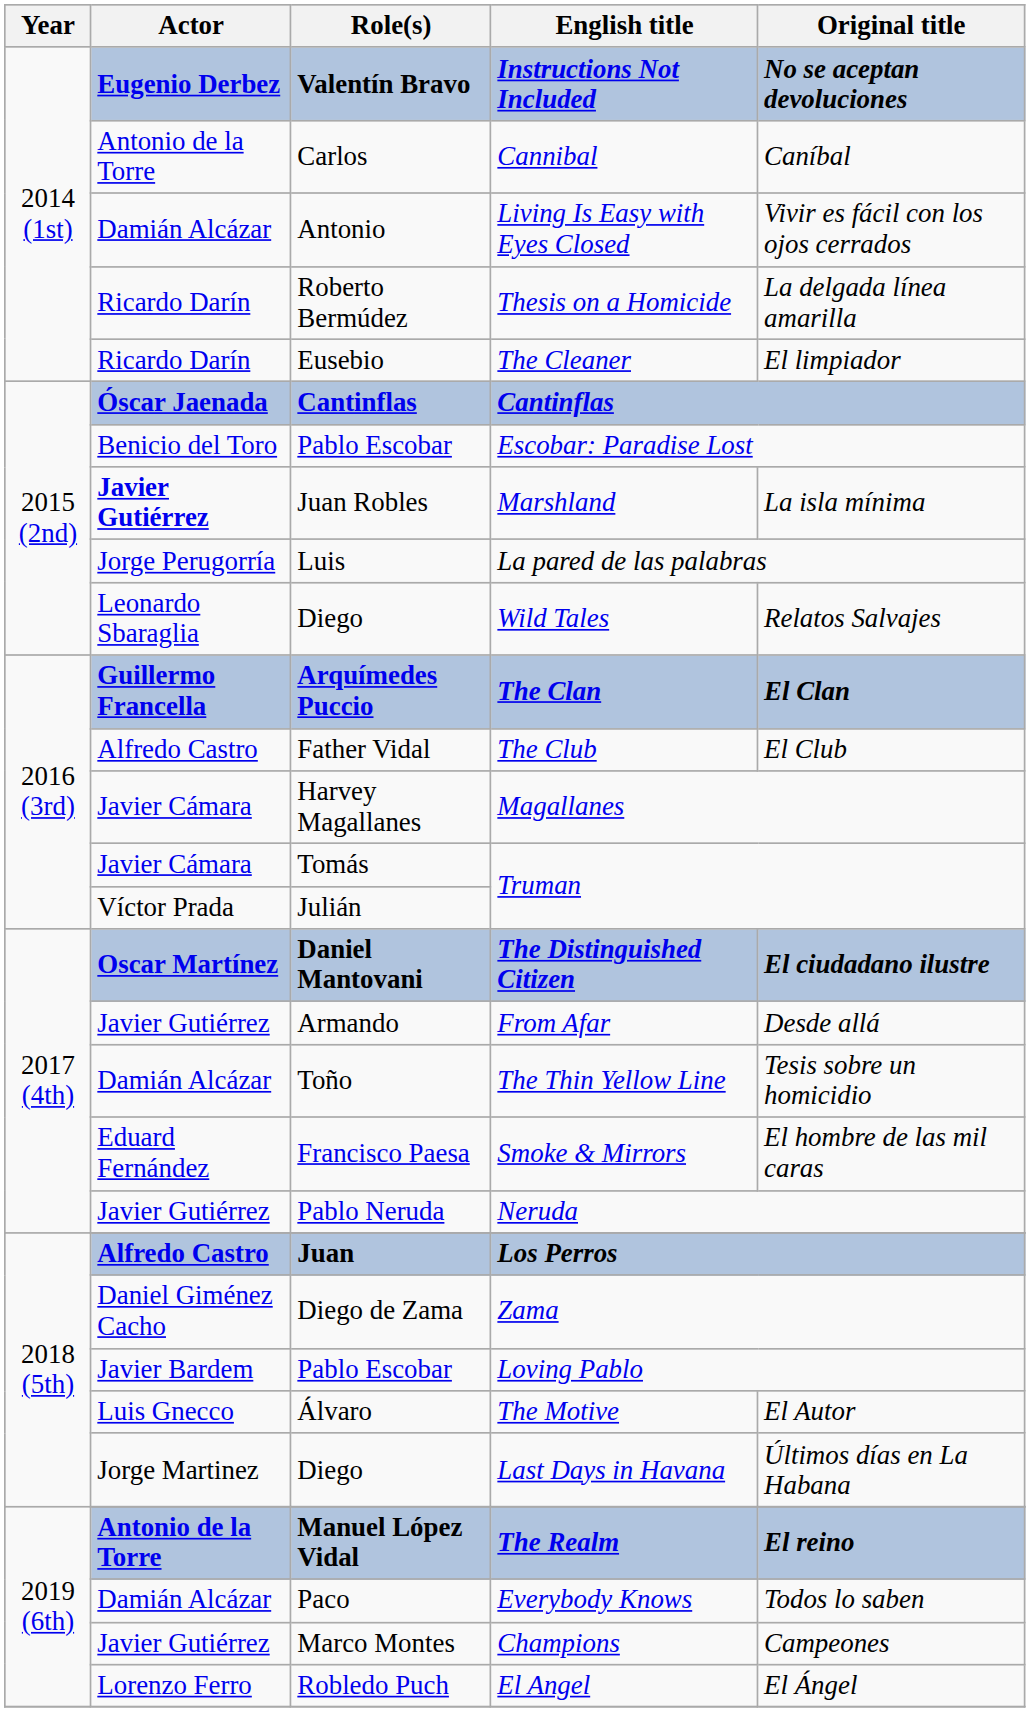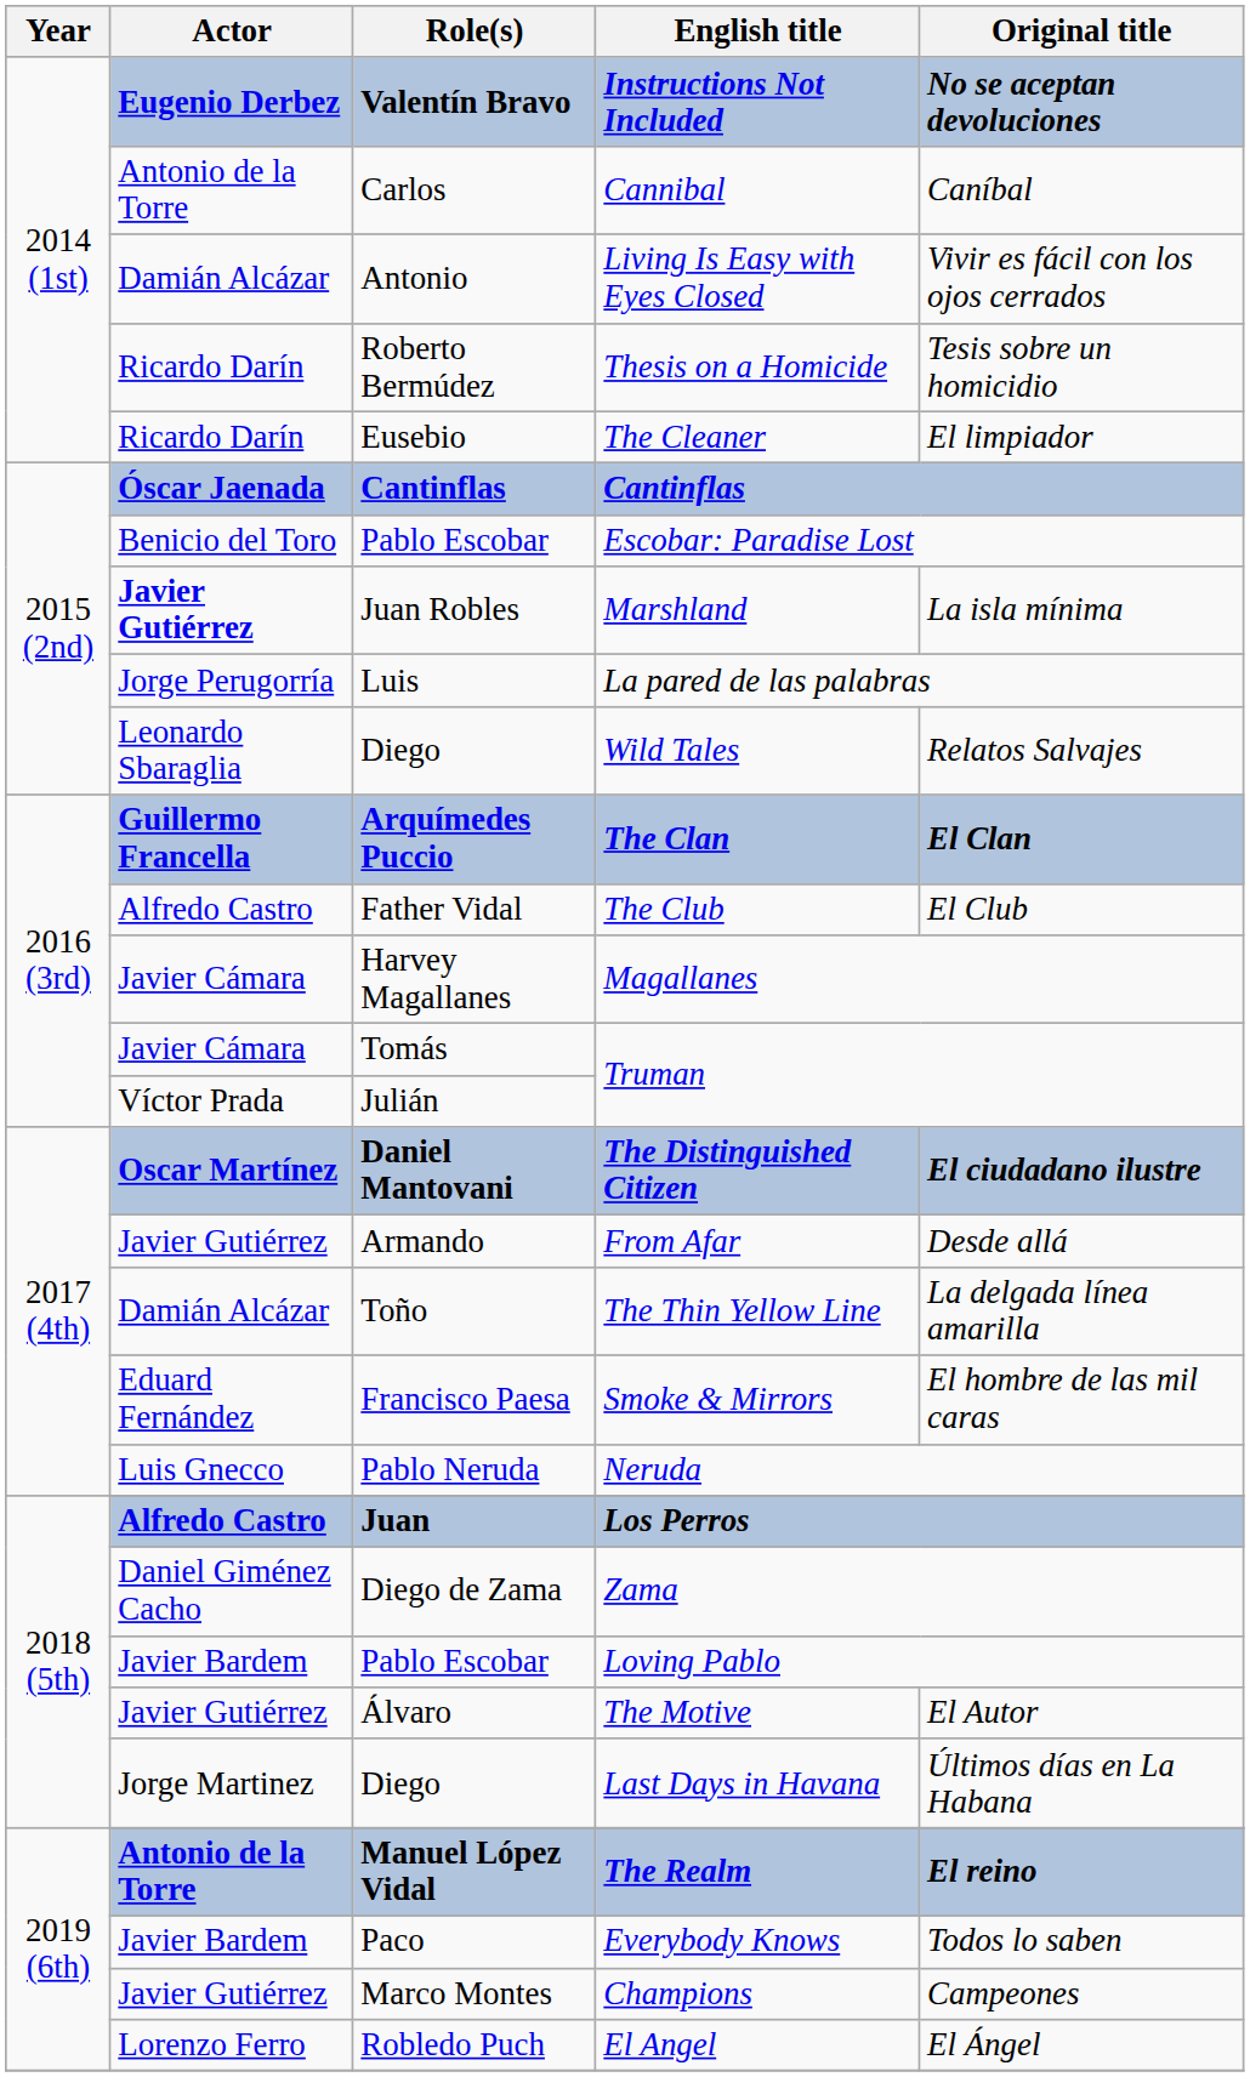Thesis on a Homicide | Original title: La delgada línea amarilla -> Tesis sobre un homicidio
The Thin Yellow Line | Original title: Tesis sobre un homicidio -> La delgada línea amarilla
Neruda | Actor: Javier Gutiérrez -> Luis Gnecco
The Motive | Actor: Luis Gnecco -> Javier Gutiérrez
Everybody Knows | Actor: Damián Alcázar -> Javier Bardem
